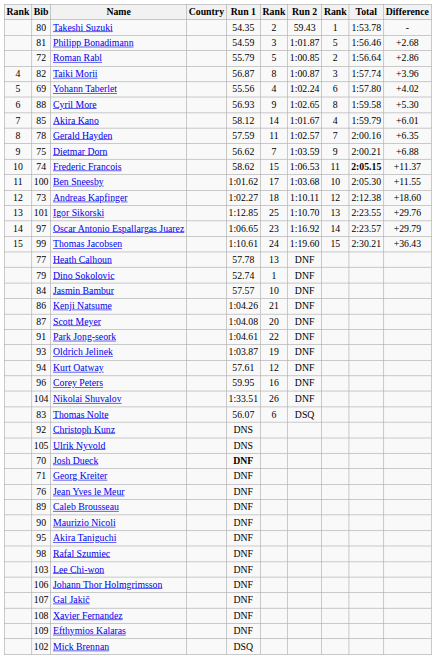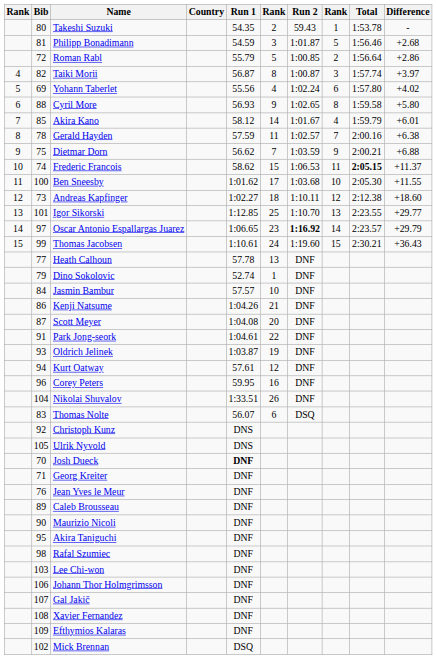Taiki Morii | Difference: +3.96 -> +3.97
Cyril More | Difference: +5.30 -> +5.80
Gerald Hayden | Difference: +6.35 -> +6.38
Igor Sikorski | Difference: +29.76 -> +29.77
Oscar Antonio Espallargas Juarez | Run 2: normal -> bold
